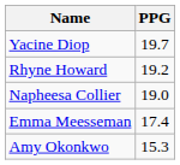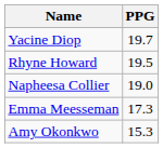Rhyne Howard | PPG: 19.2 -> 19.5
Emma Meesseman | PPG: 17.4 -> 17.3
